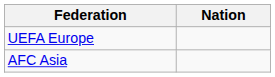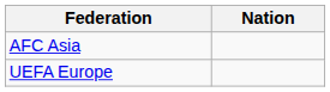rows swapped: AFC Asia <-> UEFA Europe
